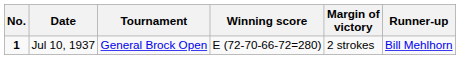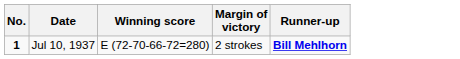- column: Tournament | General Brock Open
Jul 10, 1937 | Runner-up: normal -> bold
